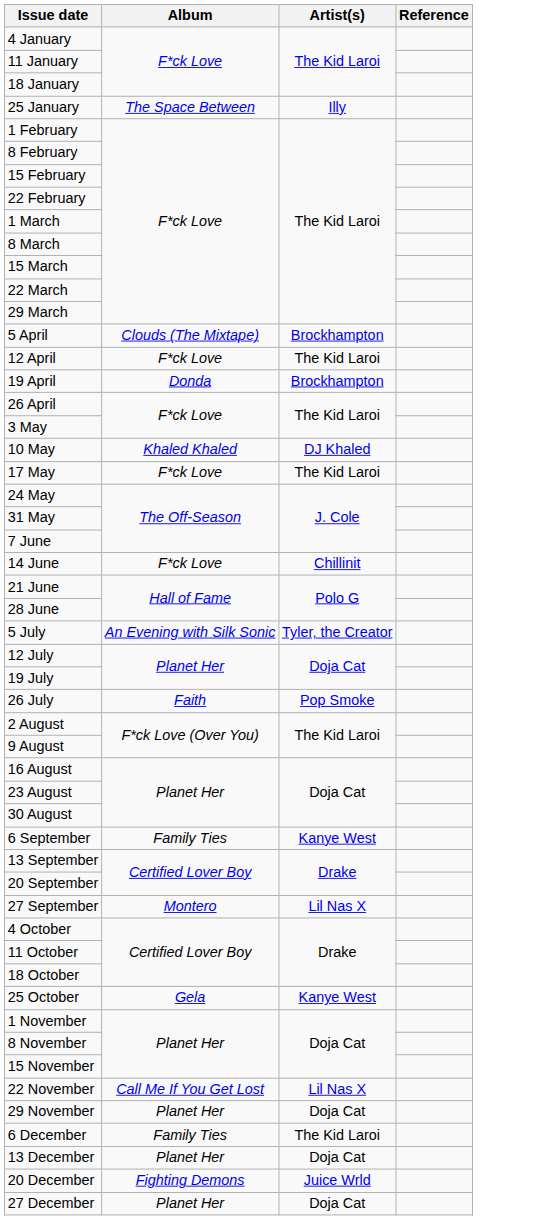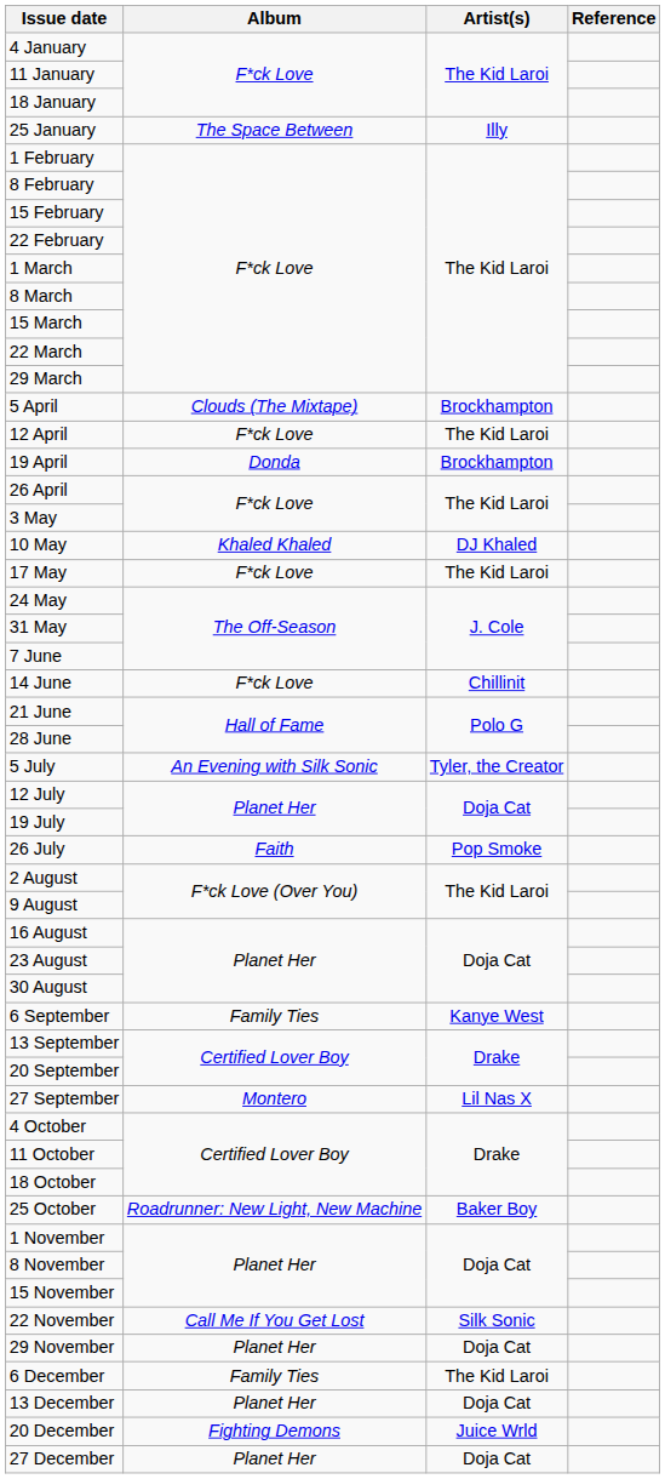25 October | Album: Gela -> Roadrunner: New Light, New Machine
25 October | Artist(s): Kanye West -> Baker Boy
22 November | Artist(s): Lil Nas X -> Silk Sonic
